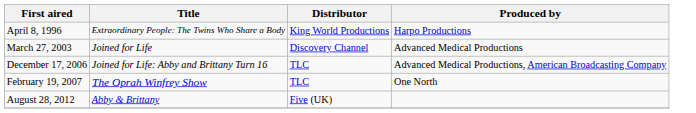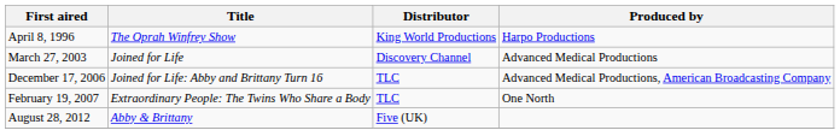April 8, 1996 | Title: Extraordinary People: The Twins Who Share a Body -> The Oprah Winfrey Show
February 19, 2007 | Title: The Oprah Winfrey Show -> Extraordinary People: The Twins Who Share a Body
